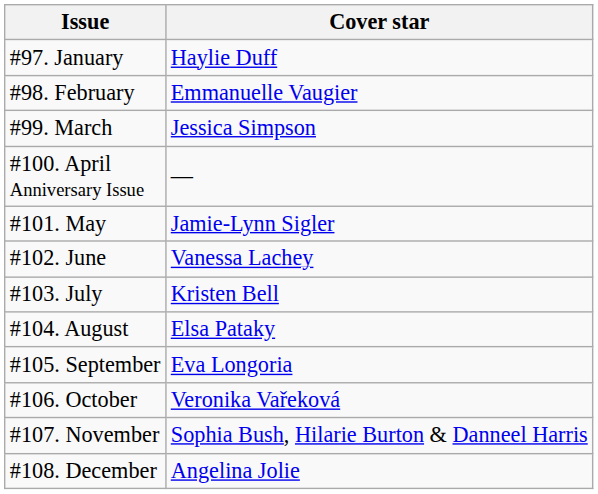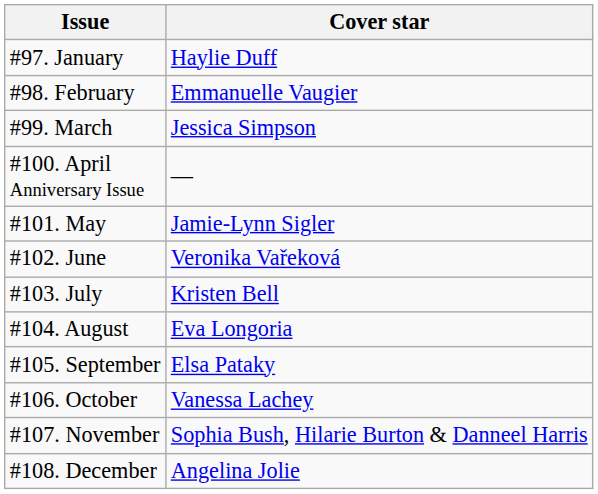#102. June | Cover star: Vanessa Lachey -> Veronika Vařeková
#104. August | Cover star: Elsa Pataky -> Eva Longoria
#105. September | Cover star: Eva Longoria -> Elsa Pataky
#106. October | Cover star: Veronika Vařeková -> Vanessa Lachey
